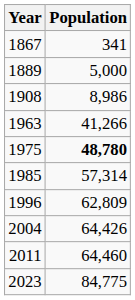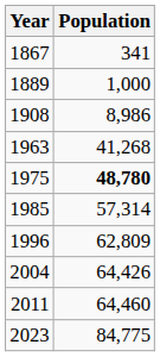1889 | Population: 5,000 -> 1,000
1963 | Population: 41,266 -> 41,268
